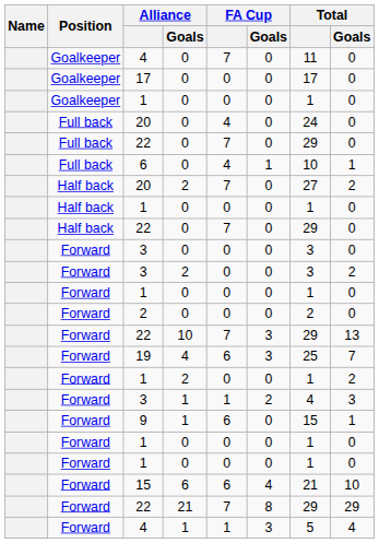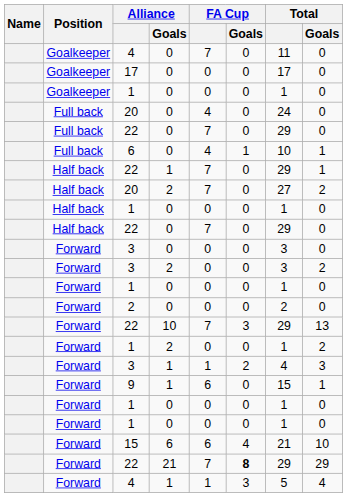+ row: Half back | 22 | 1 | 7 | 0 | 29 | 1
- row: Forward | 19 | 4 | 6 | 3 | 25 | 7
22 / 21 | FA Cup / Goals: normal -> bold
